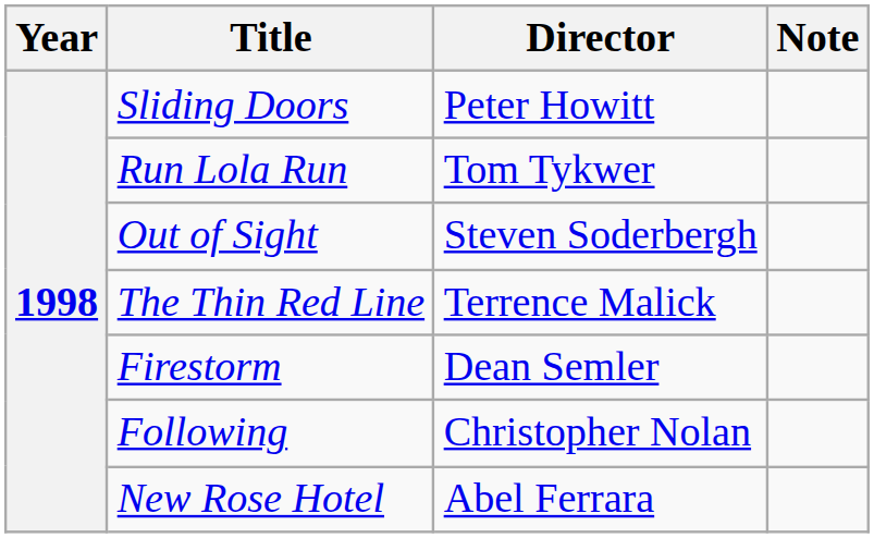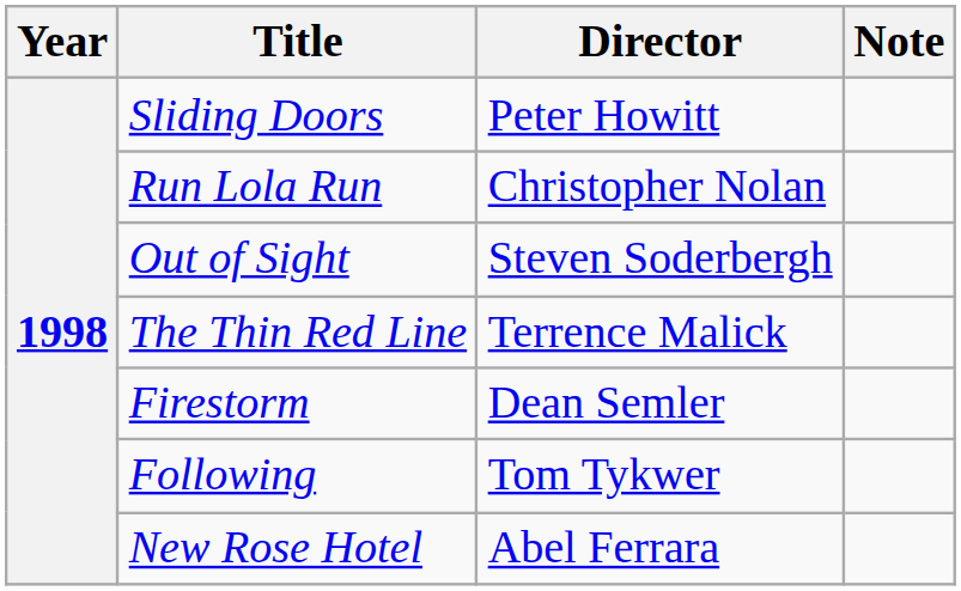Run Lola Run | Director: Tom Tykwer -> Christopher Nolan
Following | Director: Christopher Nolan -> Tom Tykwer
